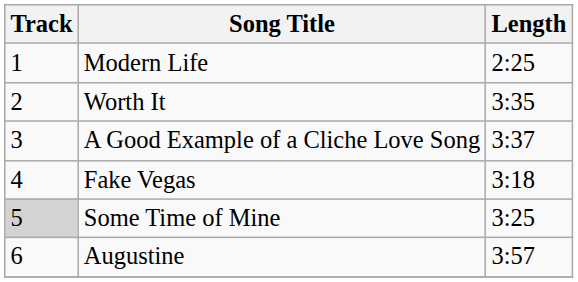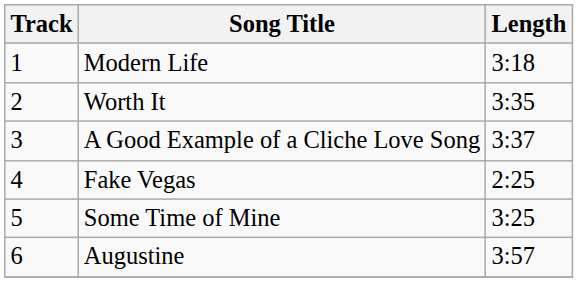Modern Life | Length: 2:25 -> 3:18
Fake Vegas | Length: 3:18 -> 2:25
Some Time of Mine | Track: lightgrey background -> no background
